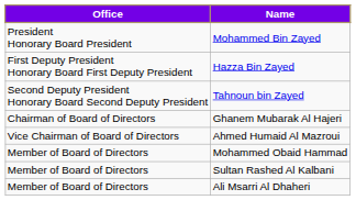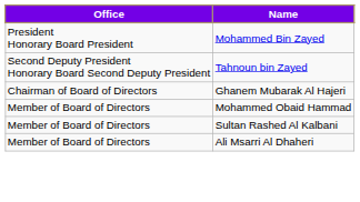- row: First Deputy President Honorary Board First Deputy President | Hazza Bin Zayed
- row: Vice Chairman of Board of Directors | Ahmed Humaid Al Mazroui
